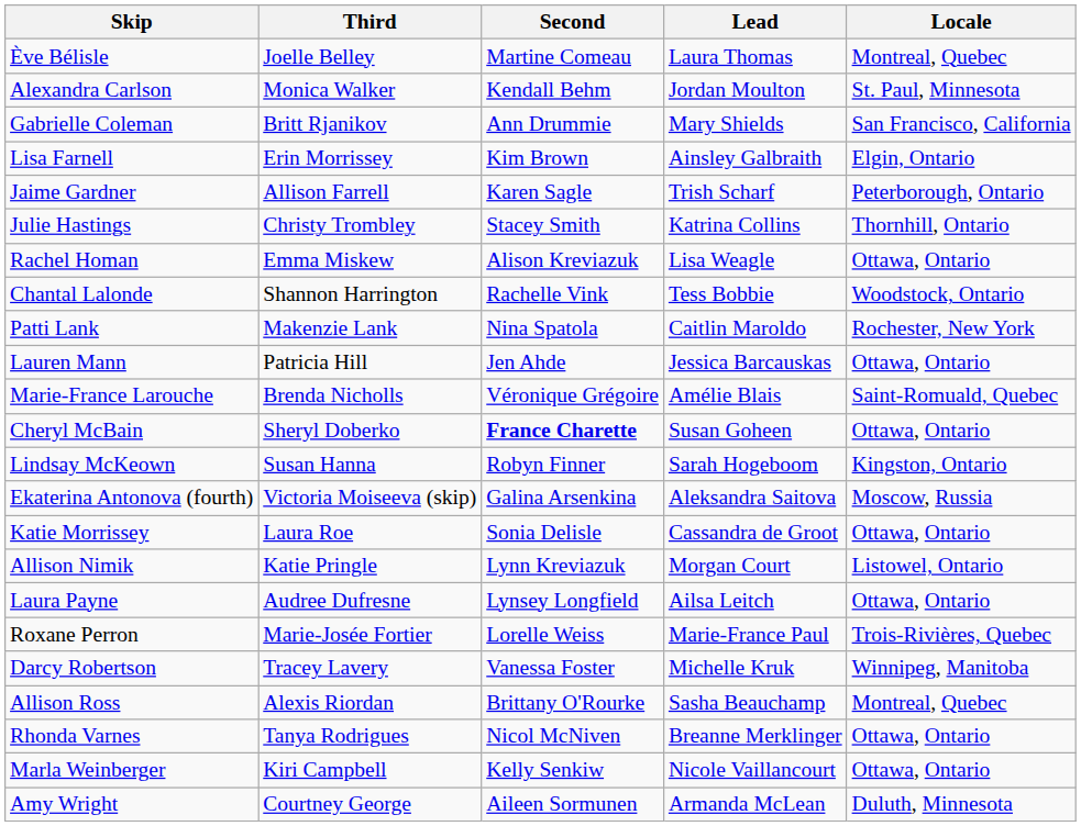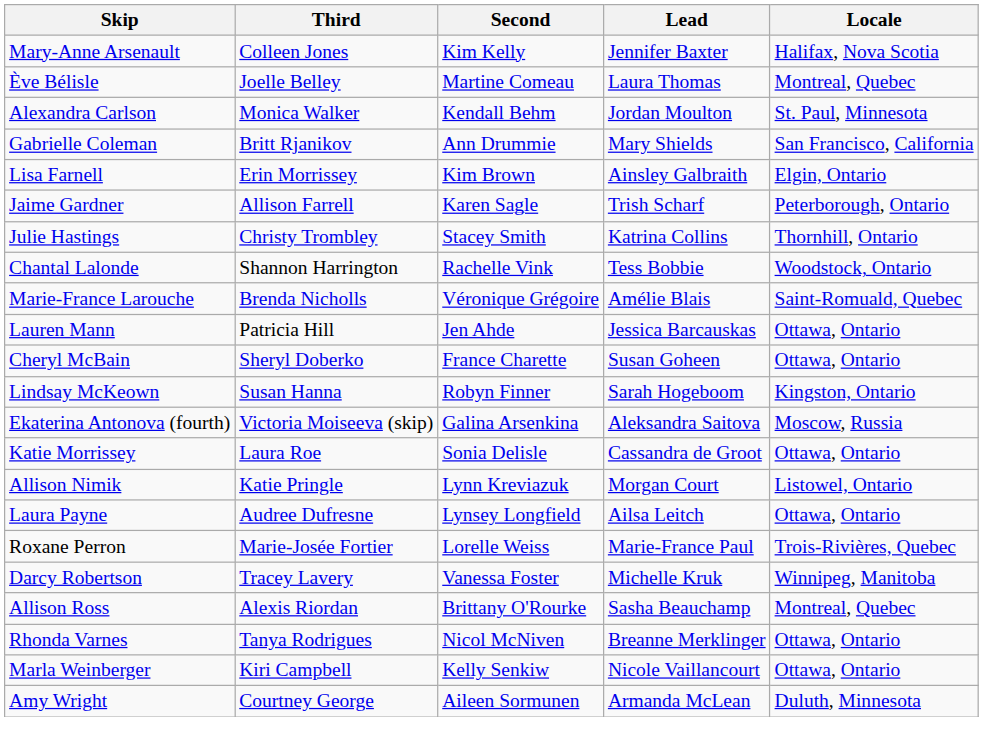+ row: Mary-Anne Arsenault | Colleen Jones | Kim Kelly | Jennifer Baxter | Halifax, Nova Scotia
- row: Rachel Homan | Emma Miskew | Alison Kreviazuk | Lisa Weagle | Ottawa, Ontario
- row: Patti Lank | Makenzie Lank | Nina Spatola | Caitlin Maroldo | Rochester, New York
rows swapped: Marie-France Larouche <-> Lauren Mann
Cheryl McBain | Second: bold -> normal
